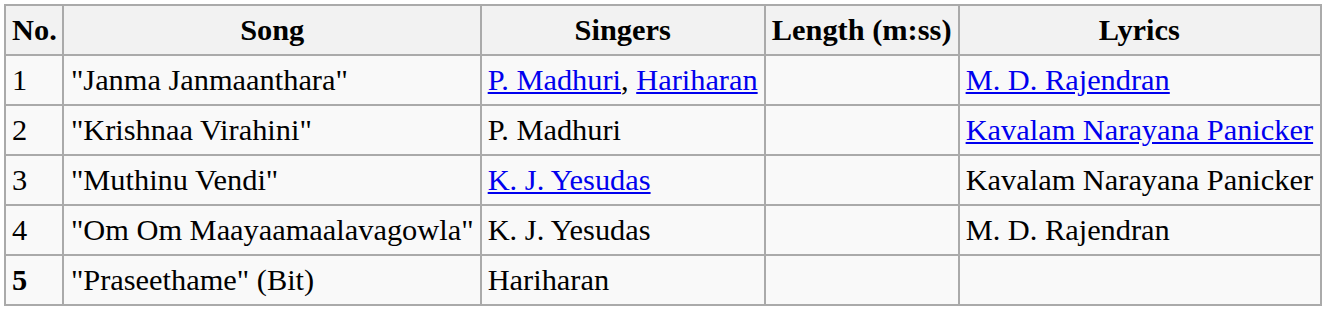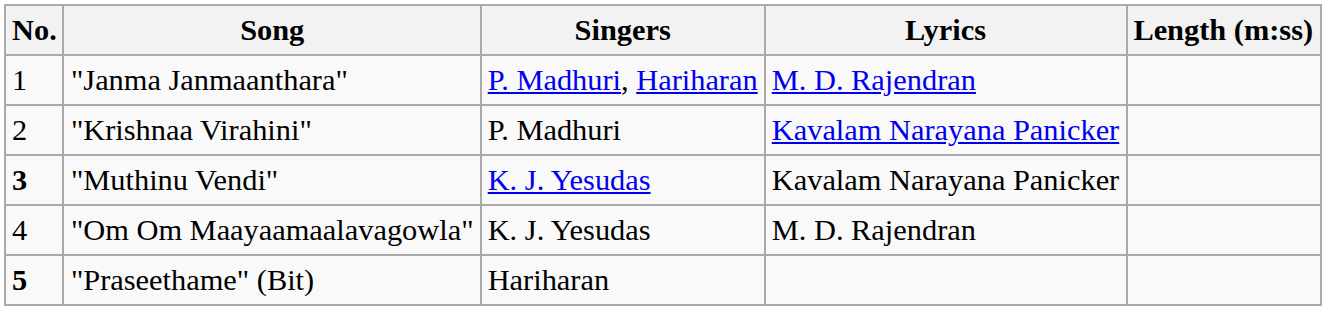columns swapped: Lyrics <-> Length (m:ss)
"Muthinu Vendi" | No.: normal -> bold
